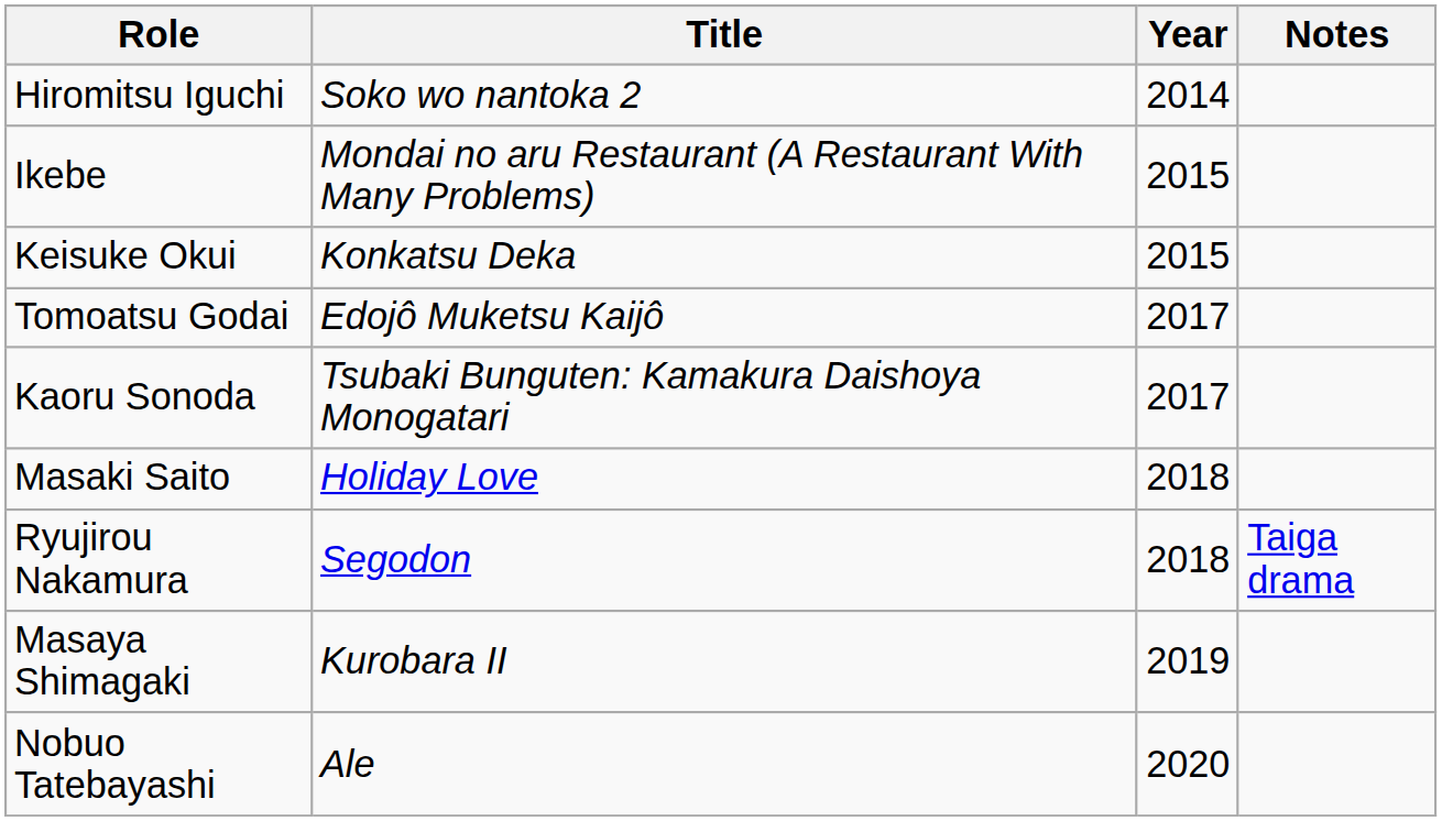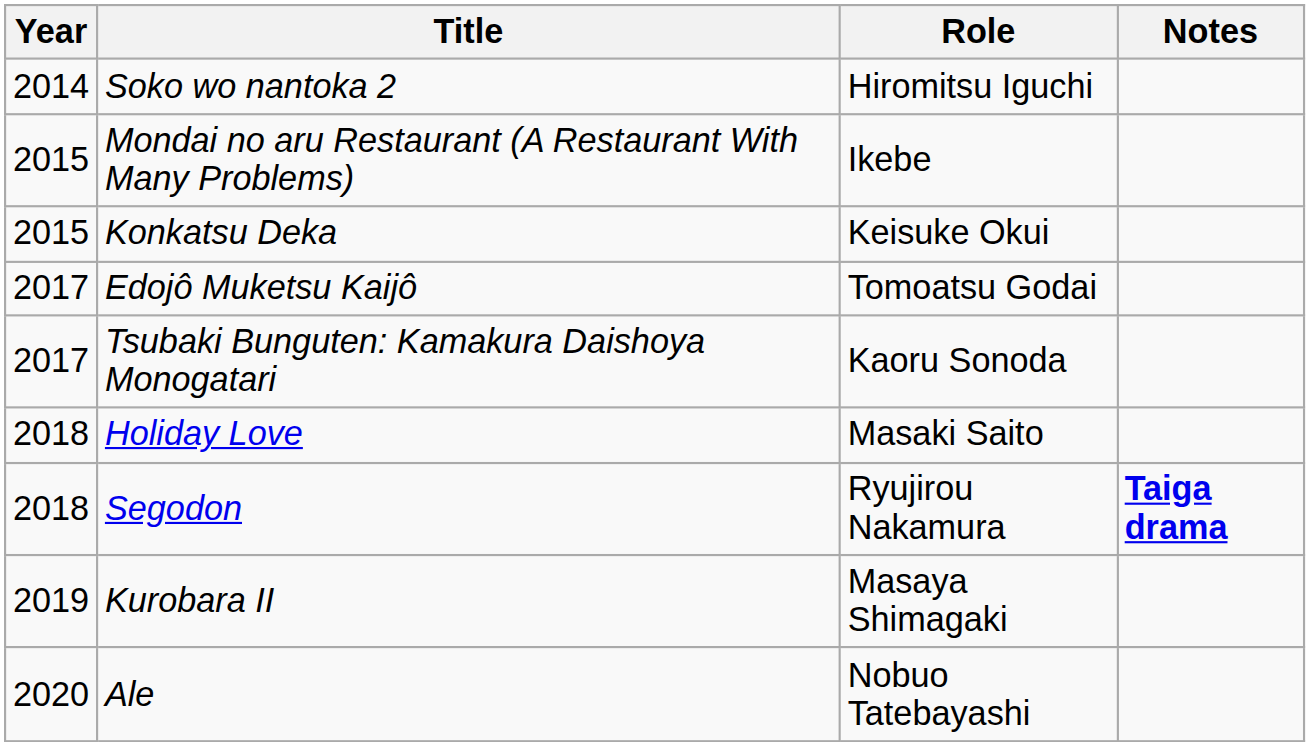columns swapped: Year <-> Role
Segodon | Notes: normal -> bold
